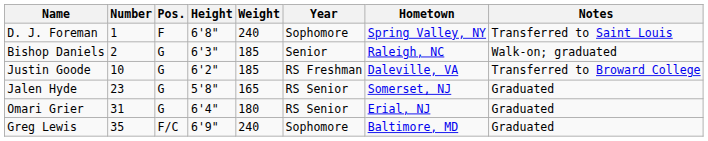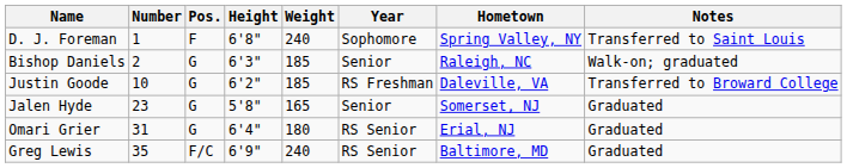Jalen Hyde | Year: RS Senior -> Senior
Greg Lewis | Year: Sophomore -> RS Senior
